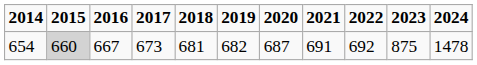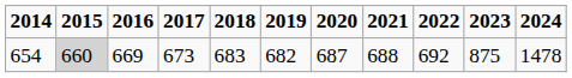654 | 2016: 667 -> 669
654 | 2018: 681 -> 683
654 | 2021: 691 -> 688
